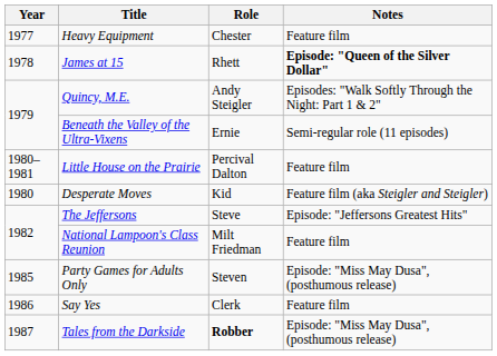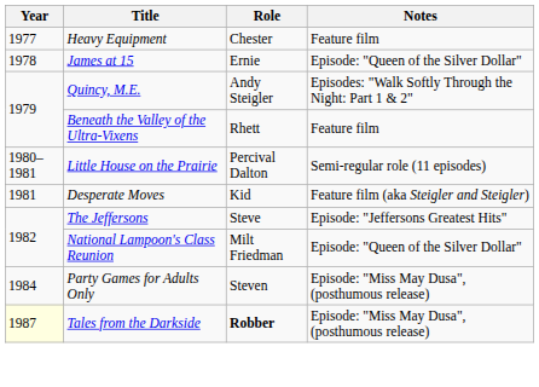James at 15 | Role: Rhett -> Ernie
James at 15 | Notes: bold -> normal
Beneath the Valley of the Ultra-Vixens | Role: Ernie -> Rhett
Beneath the Valley of the Ultra-Vixens | Notes: Semi-regular role (11 episodes) -> Feature film
Little House on the Prairie | Notes: Feature film -> Semi-regular role (11 episodes)
Desperate Moves | Year: 1980 -> 1981
National Lampoon's Class Reunion | Notes: Feature film -> Episode: "Queen of the Silver Dollar"
Party Games for Adults Only | Year: 1985 -> 1984
- row: 1986 | Say Yes | Clerk | Feature film
Tales from the Darkside | Year: no background -> lightyellow background
